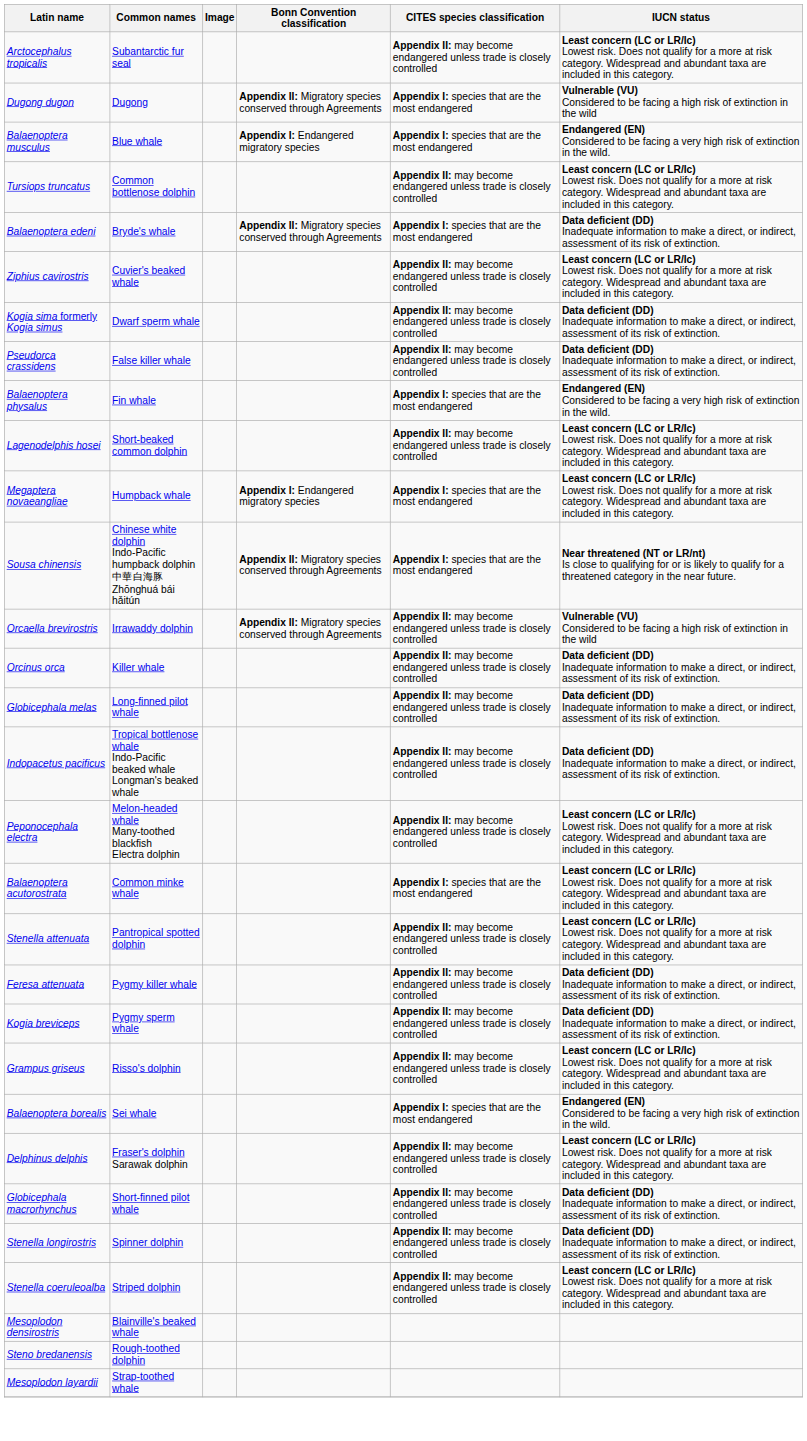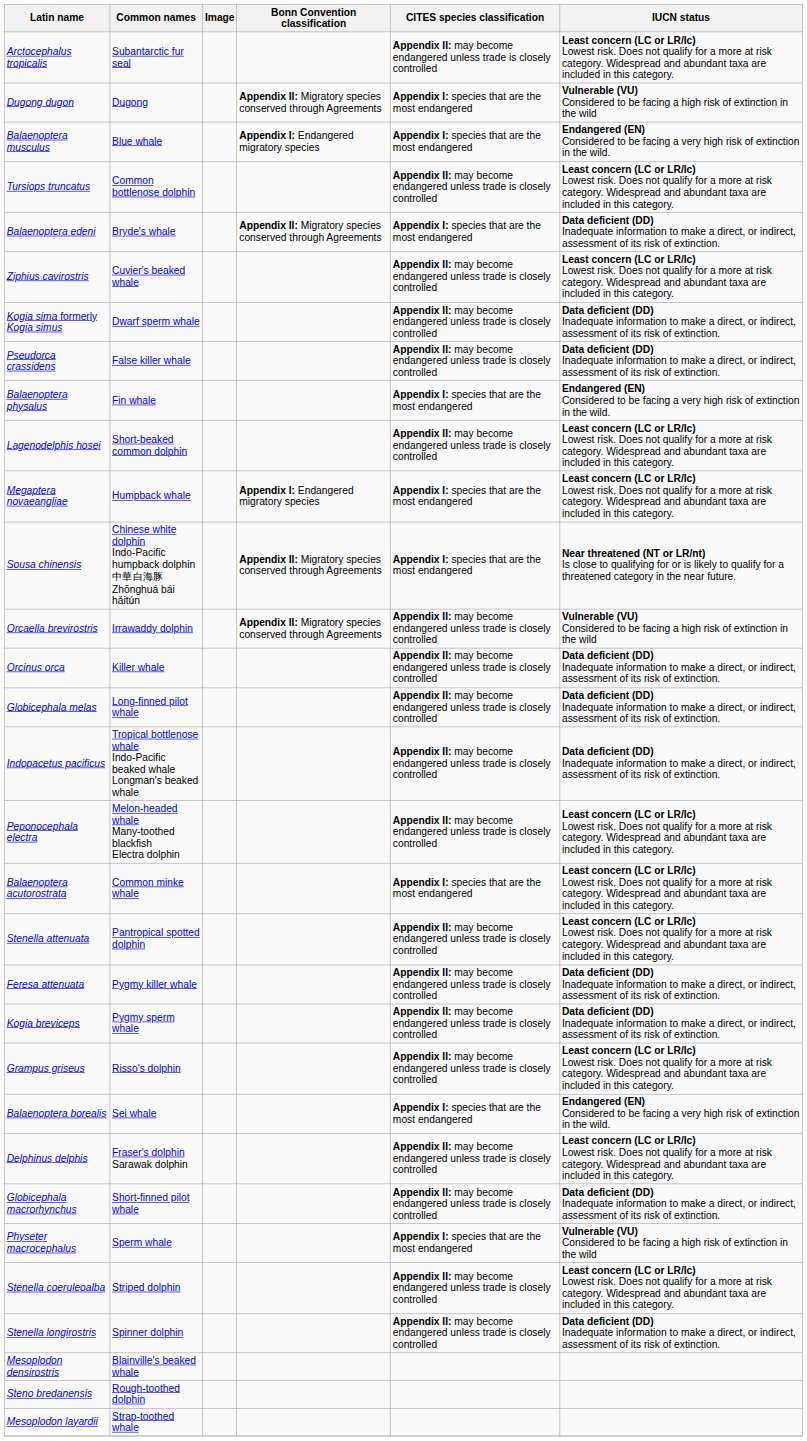+ row: Physeter macrocephalus | Sperm whale | Appendix I: species that are the most endangered | Vulnerable (VU) Considered to be facing a high risk of extinction in the wild
rows swapped: Stenella longirostris <-> Stenella coeruleoalba
